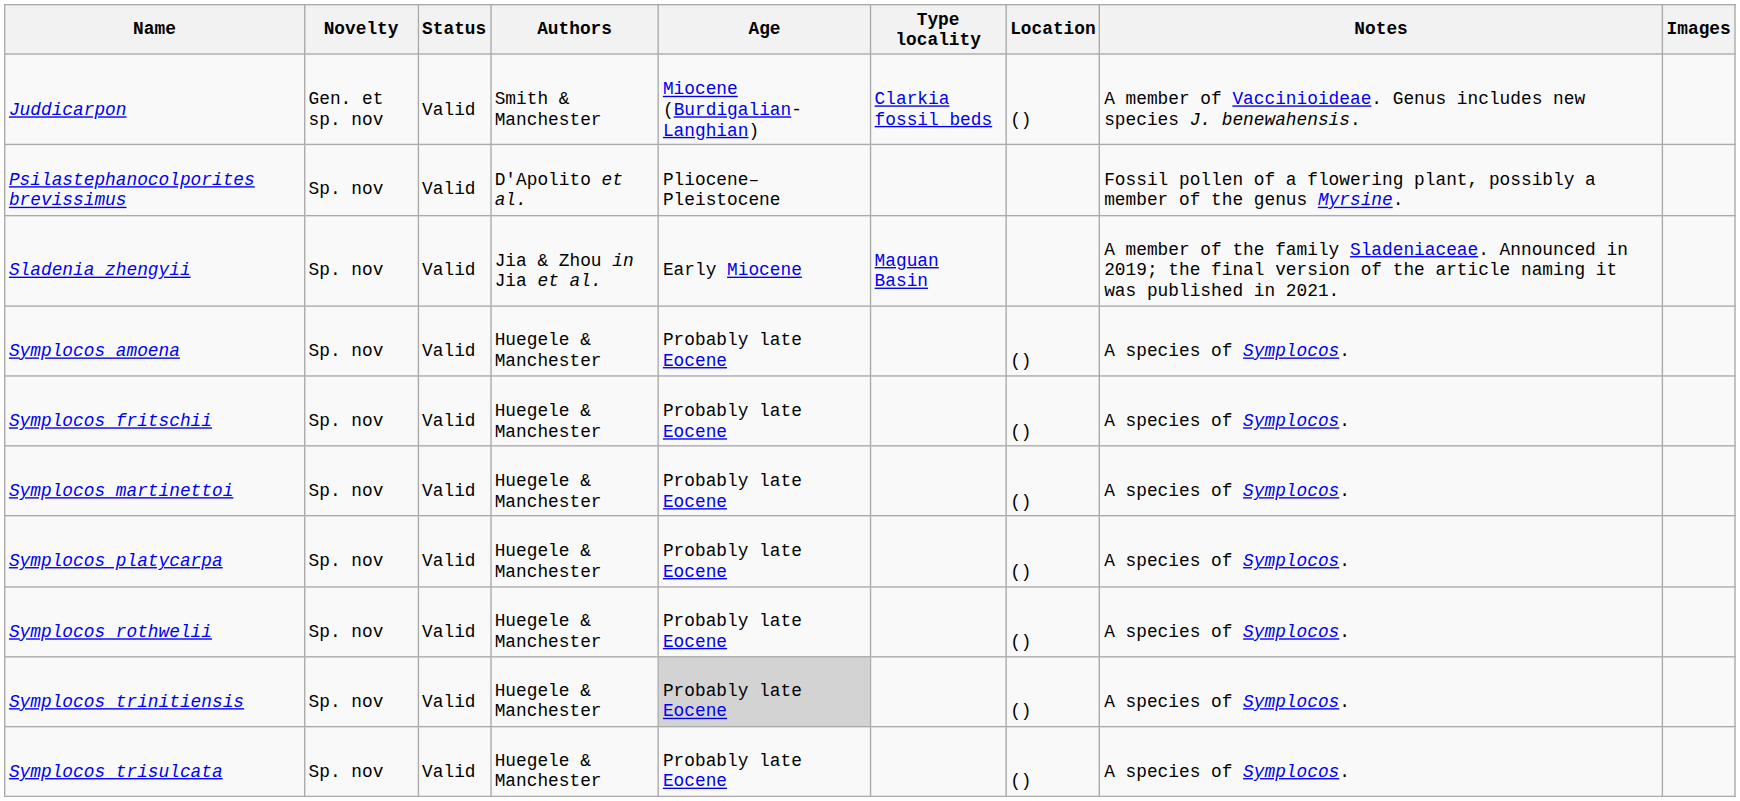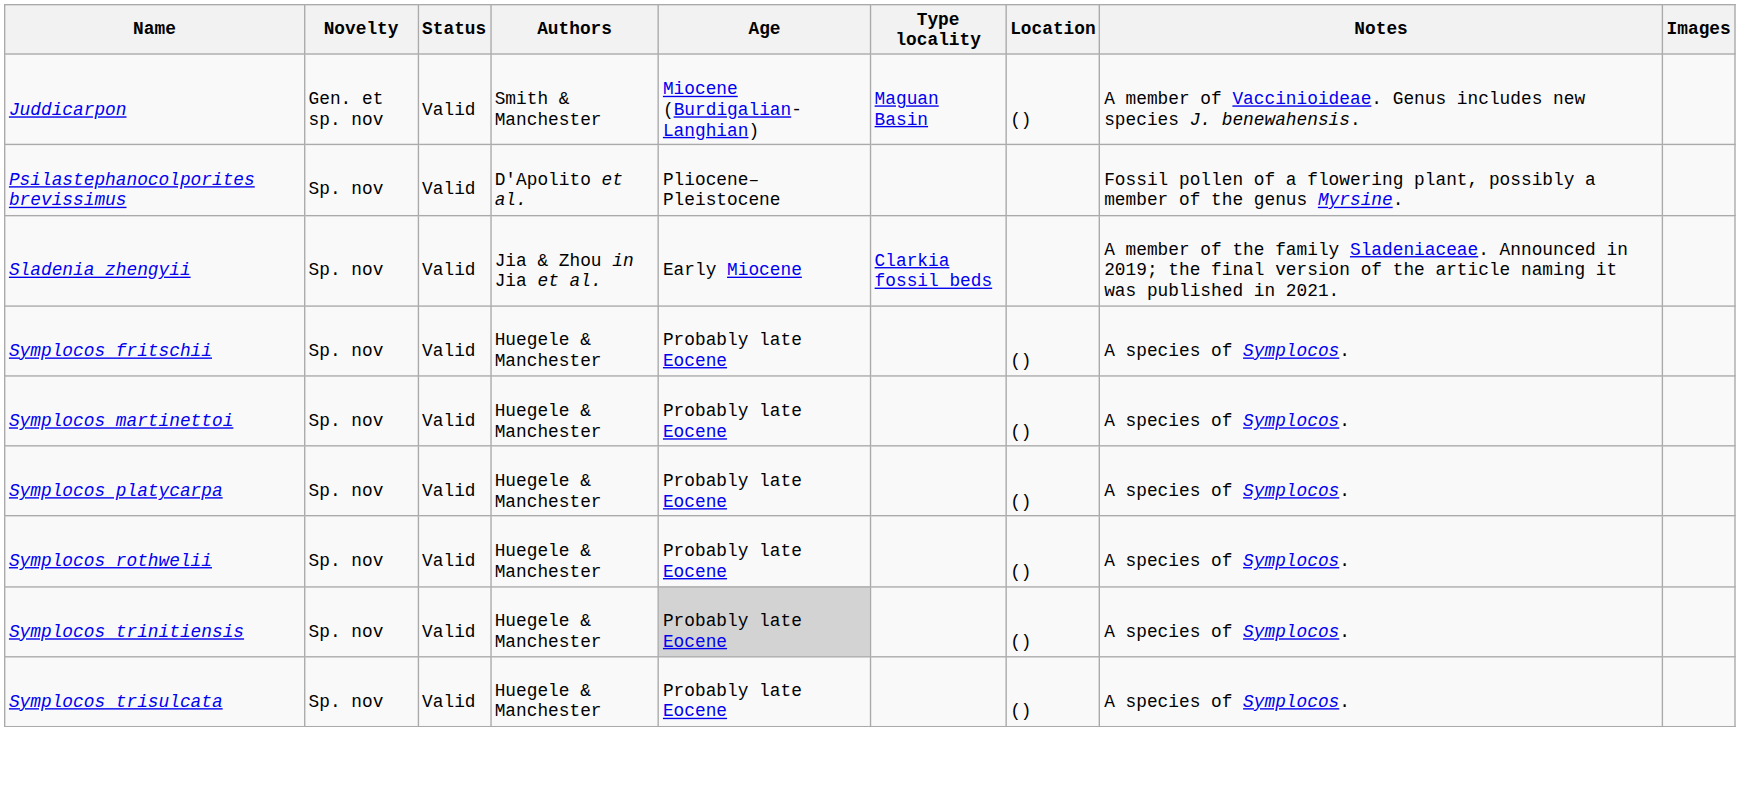Juddicarpon | Type locality: Clarkia fossil beds -> Maguan Basin
Sladenia zhengyii | Type locality: Maguan Basin -> Clarkia fossil beds
- row: Symplocos amoena | Sp. nov | Valid | Huegele & Manchester | Probably late Eocene | () | A species of Symplocos.
